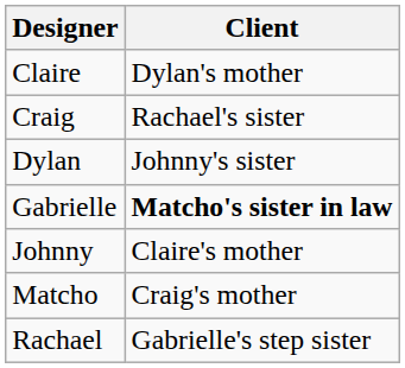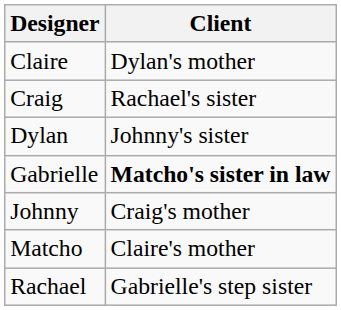Johnny | Client: Claire's mother -> Craig's mother
Matcho | Client: Craig's mother -> Claire's mother
